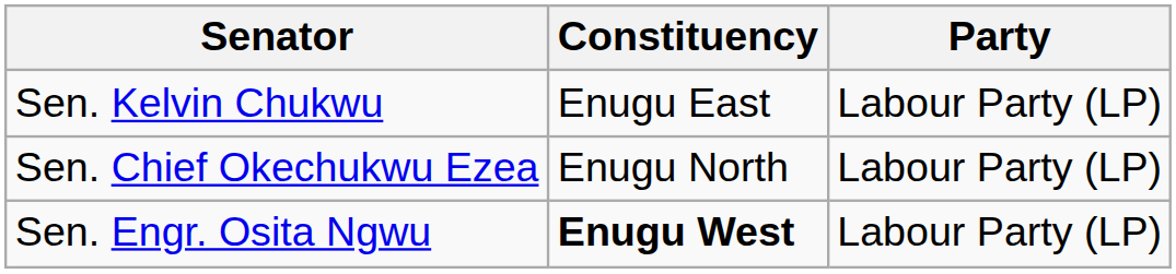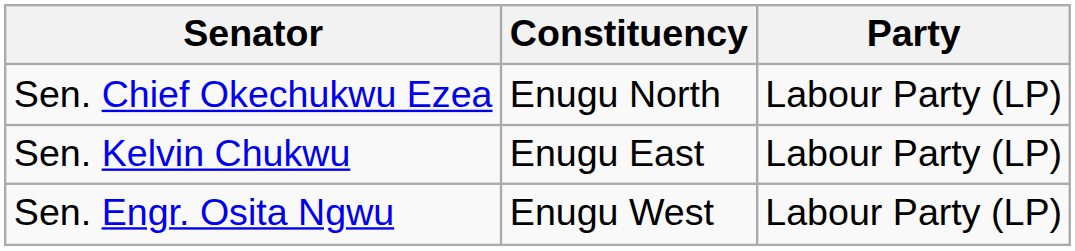rows swapped: Sen. Chief Okechukwu Ezea <-> Sen. Kelvin Chukwu
Sen. Engr. Osita Ngwu | Constituency: bold -> normal
